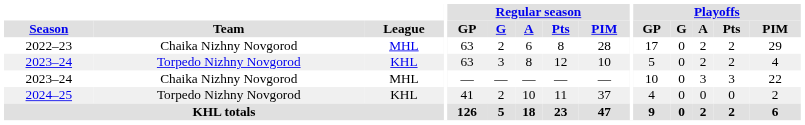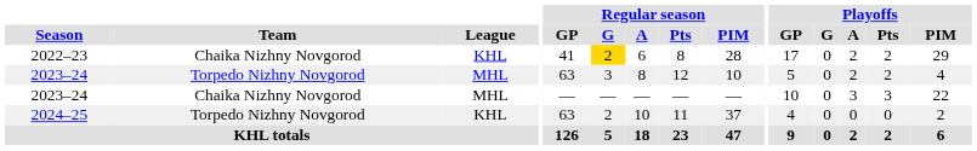2022–23 | League: MHL -> KHL
2022–23 | Regular season / GP: 63 -> 41
2022–23 | Regular season / G: no background -> gold background
2023–24 / Torpedo Nizhny Novgorod | League: KHL -> MHL
2024–25 | Regular season / GP: 41 -> 63
